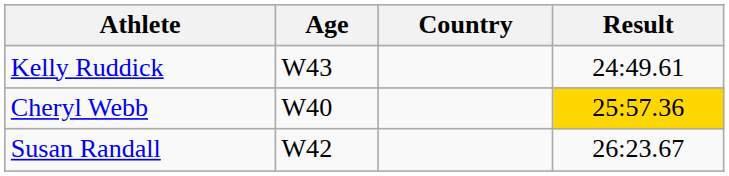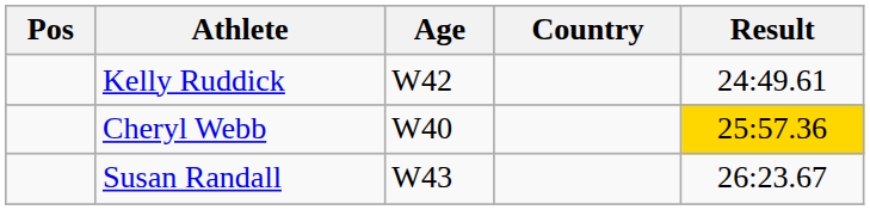+ column: Pos
Kelly Ruddick | Age: W43 -> W42
Susan Randall | Age: W42 -> W43
